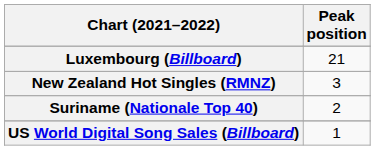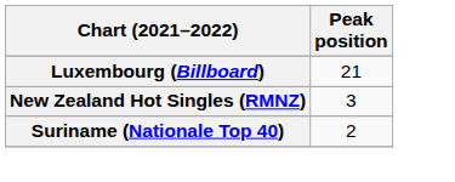- row: US World Digital Song Sales (Billboard) | 1
